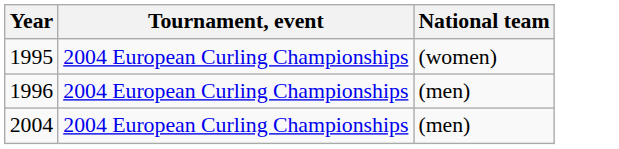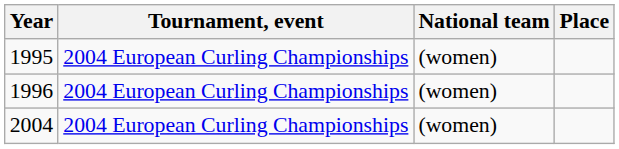+ column: Place
1996 | National team: (men) -> (women)
2004 | National team: (men) -> (women)
